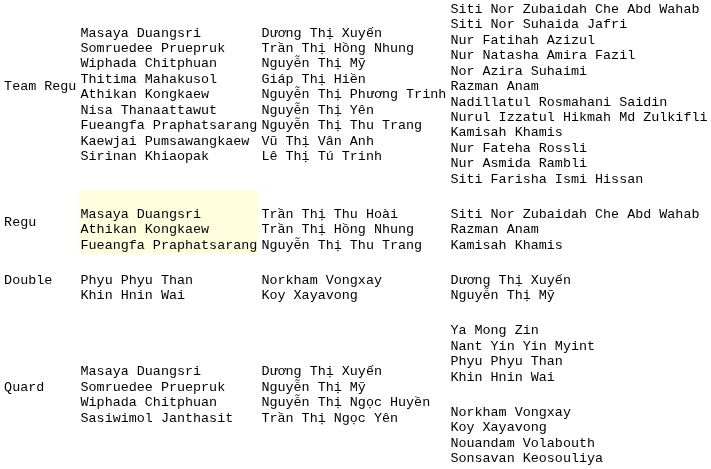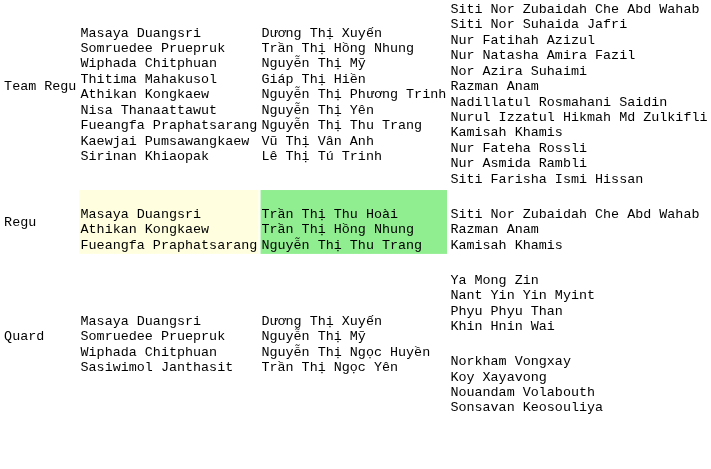Siti Nor Zubaidah Che Abd Wahab Razman Anam Kamisah Khamis | column 3: no background -> lightgreen background
- row: Double | Phyu Phyu Than Khin Hnin Wai | Norkham Vongxay Koy Xayavong | Dương Thị Xuyến Nguyễn Thị Mỹ
